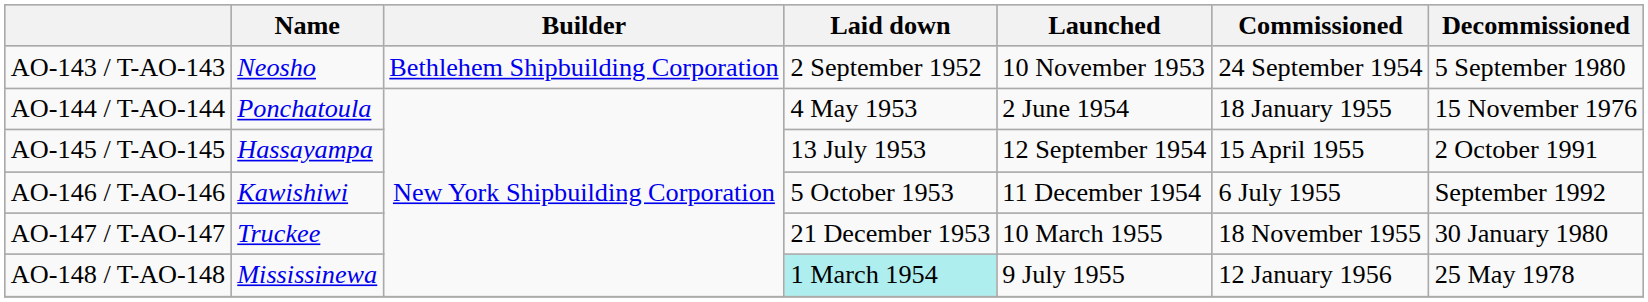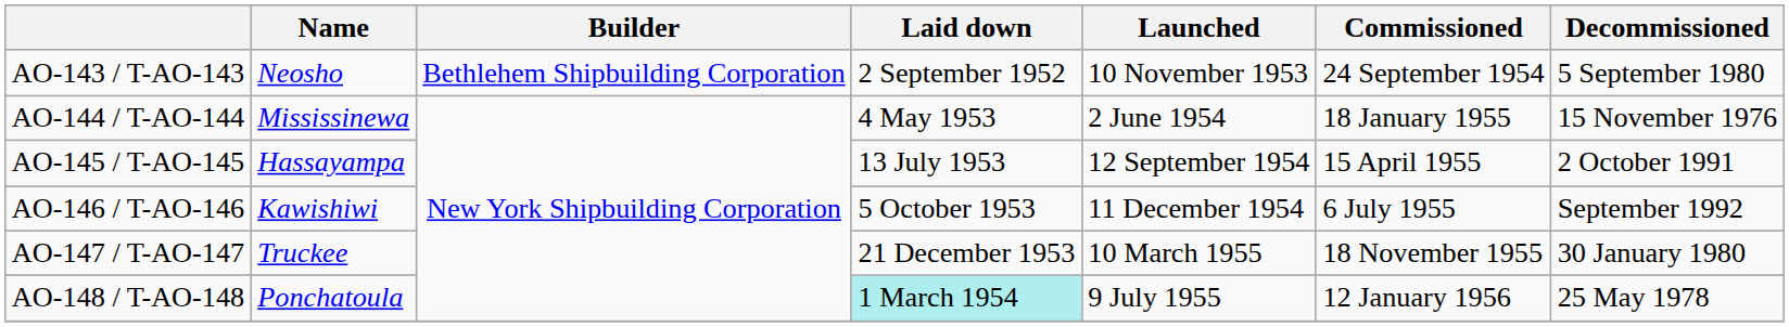AO-144 / T-AO-144 | Name: Ponchatoula -> Mississinewa
AO-148 / T-AO-148 | Name: Mississinewa -> Ponchatoula
